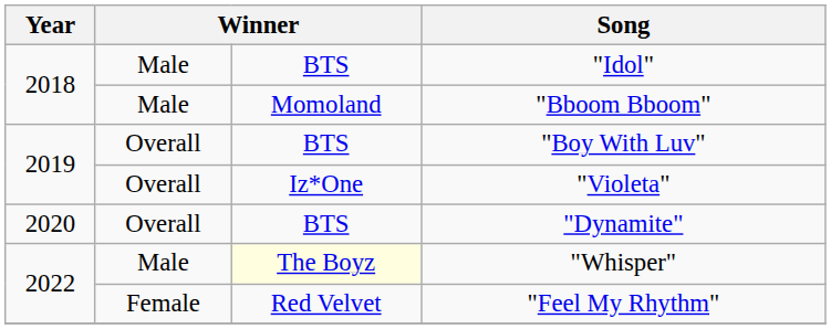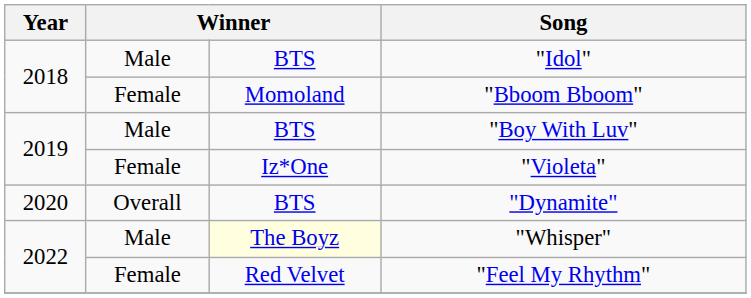"Bboom Bboom" | column 2: Male -> Female
"Boy With Luv" | column 2: Overall -> Male
"Violeta" | column 2: Overall -> Female
